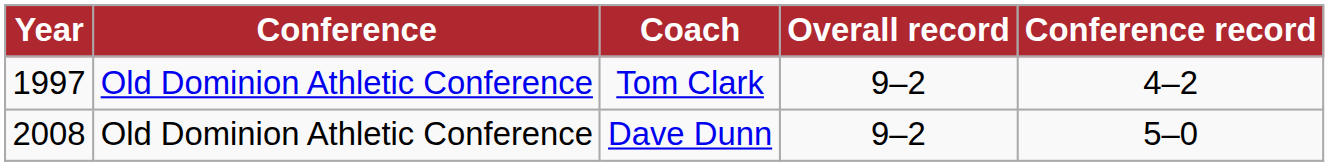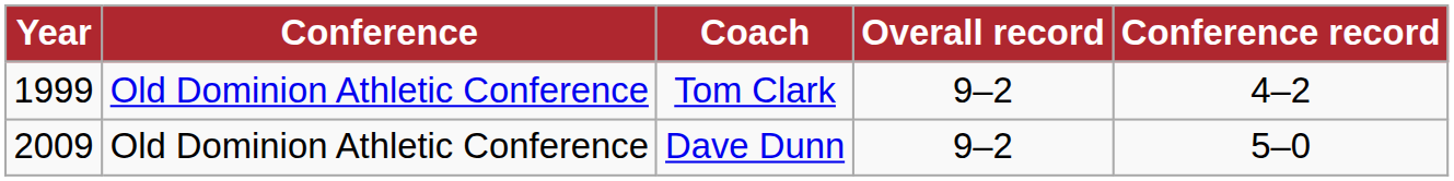Tom Clark | Year: 1997 -> 1999
Dave Dunn | Year: 2008 -> 2009
